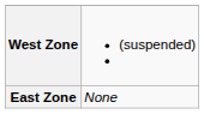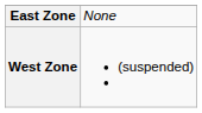rows swapped: West Zone <-> East Zone
